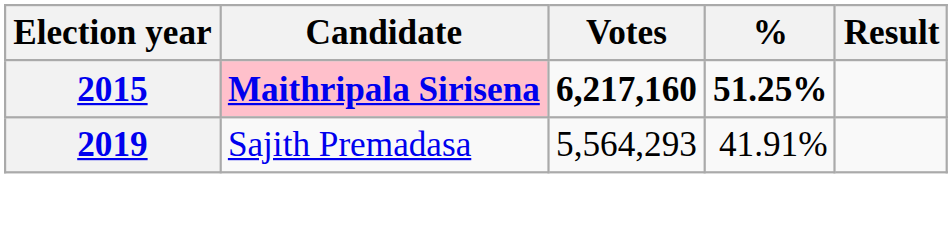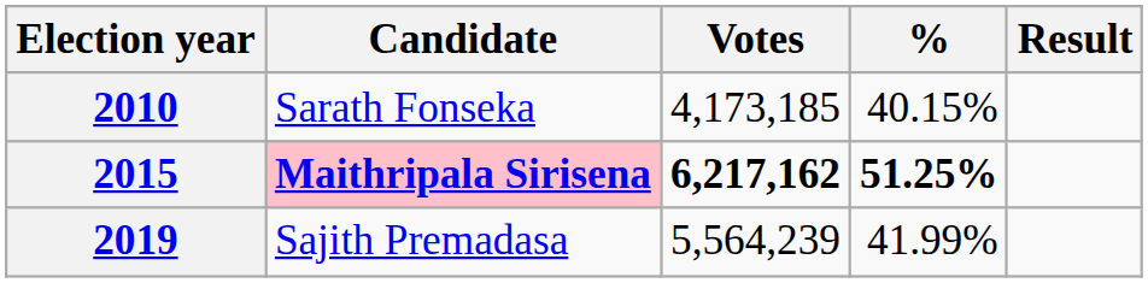+ row: 2010 | Sarath Fonseka | 4,173,185 | 40.15%
2015 | Votes: 6,217,160 -> 6,217,162
2019 | Votes: 5,564,293 -> 5,564,239
2019 | %: 41.91% -> 41.99%
